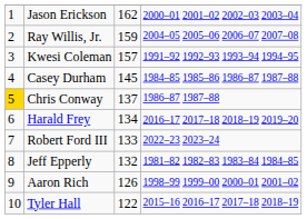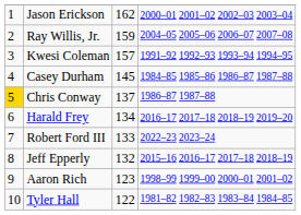Jeff Epperly | column 4: 1981–82 1982–83 1983–84 1984–85 -> 2015–16 2016–17 2017–18 2018–19
Aaron Rich | column 3: 126 -> 123
Tyler Hall | column 4: 2015–16 2016–17 2017–18 2018–19 -> 1981–82 1982–83 1983–84 1984–85
